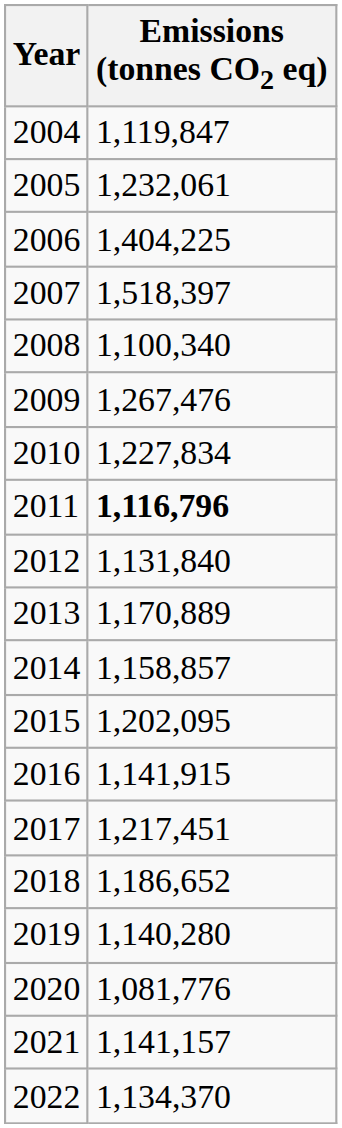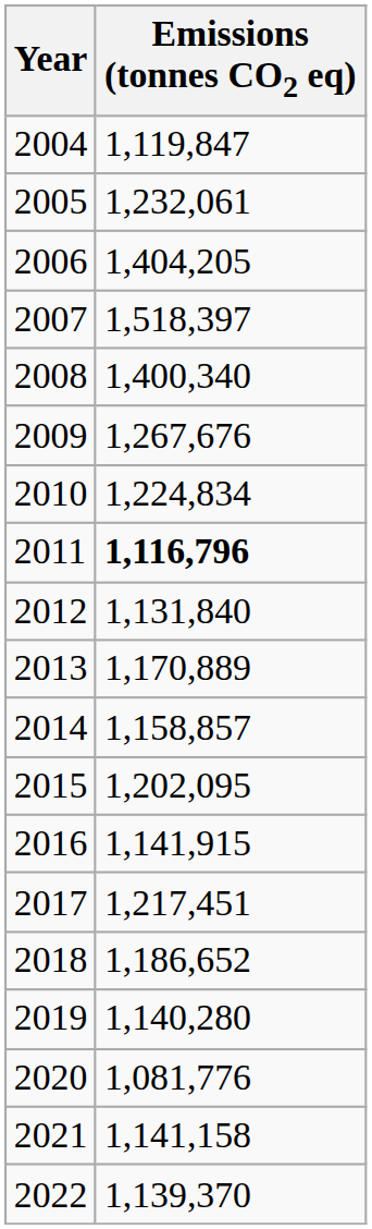2006 | Emissions (tonnes CO2 eq): 1,404,225 -> 1,404,205
2008 | Emissions (tonnes CO2 eq): 1,100,340 -> 1,400,340
2009 | Emissions (tonnes CO2 eq): 1,267,476 -> 1,267,676
2010 | Emissions (tonnes CO2 eq): 1,227,834 -> 1,224,834
2021 | Emissions (tonnes CO2 eq): 1,141,157 -> 1,141,158
2022 | Emissions (tonnes CO2 eq): 1,134,370 -> 1,139,370
